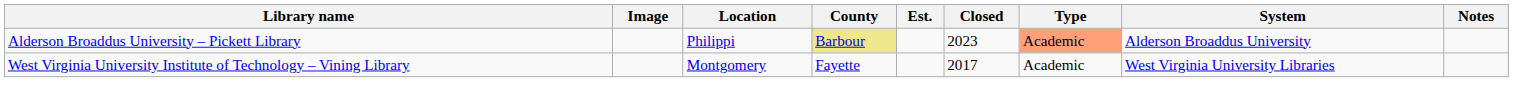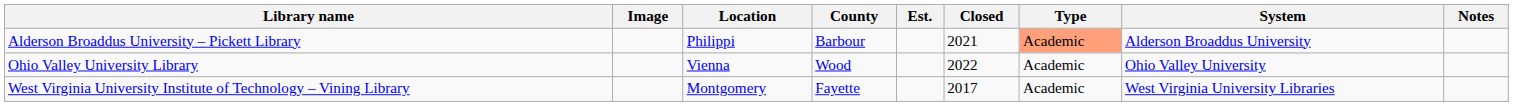Alderson Broaddus University – Pickett Library | County: khaki background -> no background
Alderson Broaddus University – Pickett Library | Closed: 2023 -> 2021
+ row: Ohio Valley University Library | Vienna | Wood | 2022 | Academic | Ohio Valley University
